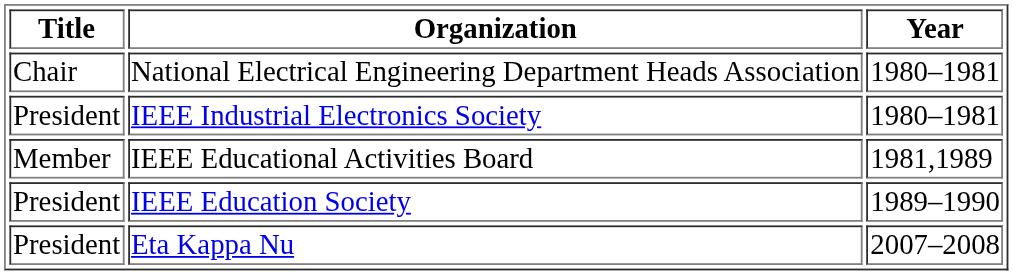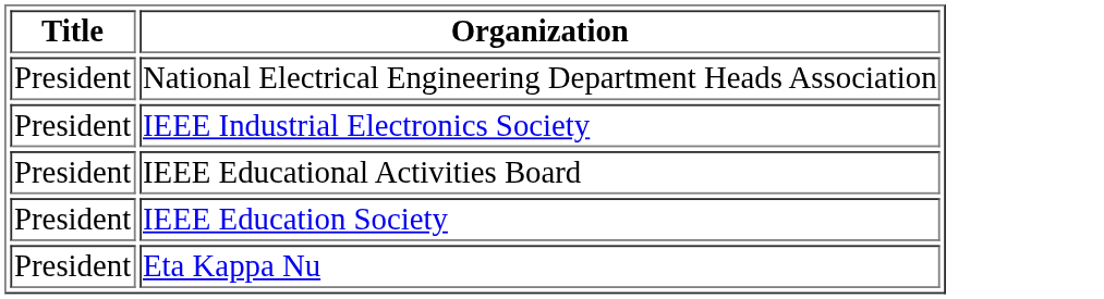- column: Year | 1980–1981 | 1980–1981 | 1981,1989 | 1989–1990 | 2007–2008
National Electrical Engineering Department Heads Association | Title: Chair -> President
IEEE Educational Activities Board | Title: Member -> President
